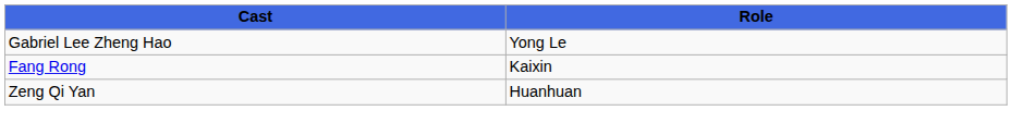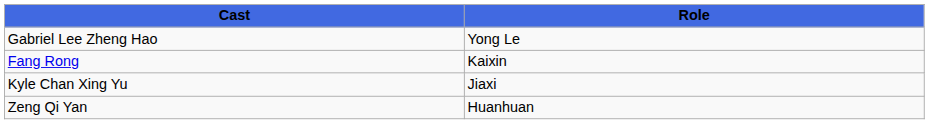+ row: Kyle Chan Xing Yu | Jiaxi
